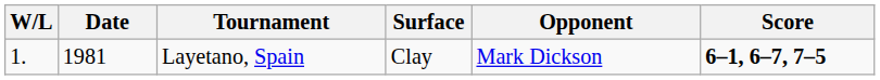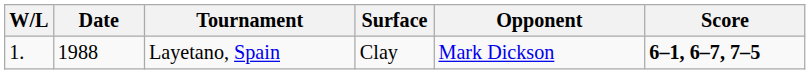Layetano, Spain | Date: 1981 -> 1988
